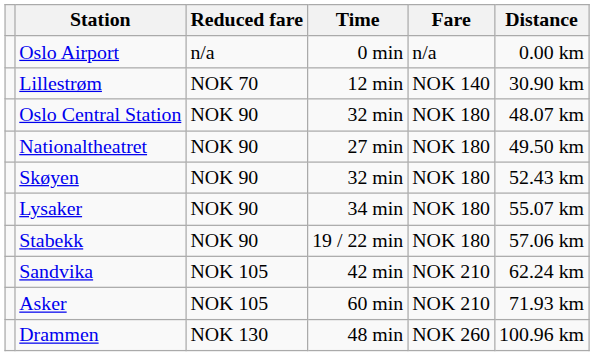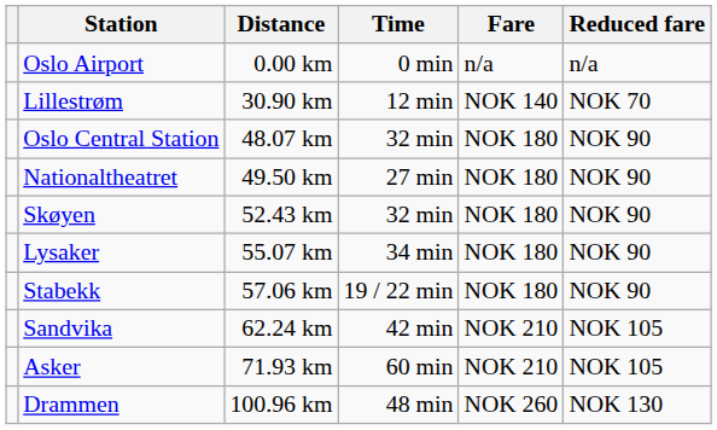columns swapped: Distance <-> Reduced fare
